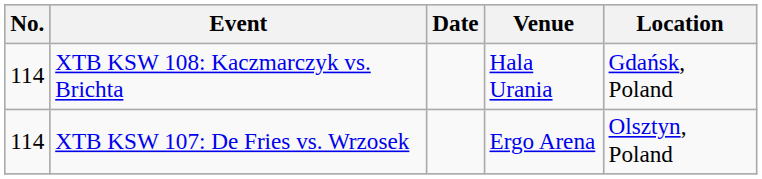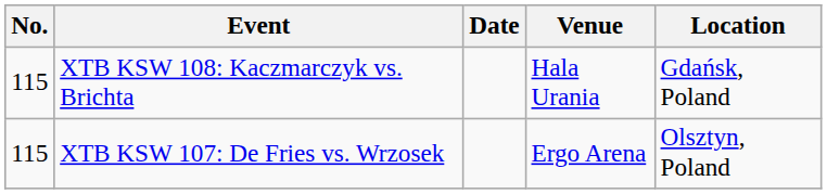XTB KSW 108: Kaczmarczyk vs. Brichta | No.: 114 -> 115
XTB KSW 107: De Fries vs. Wrzosek | No.: 114 -> 115
